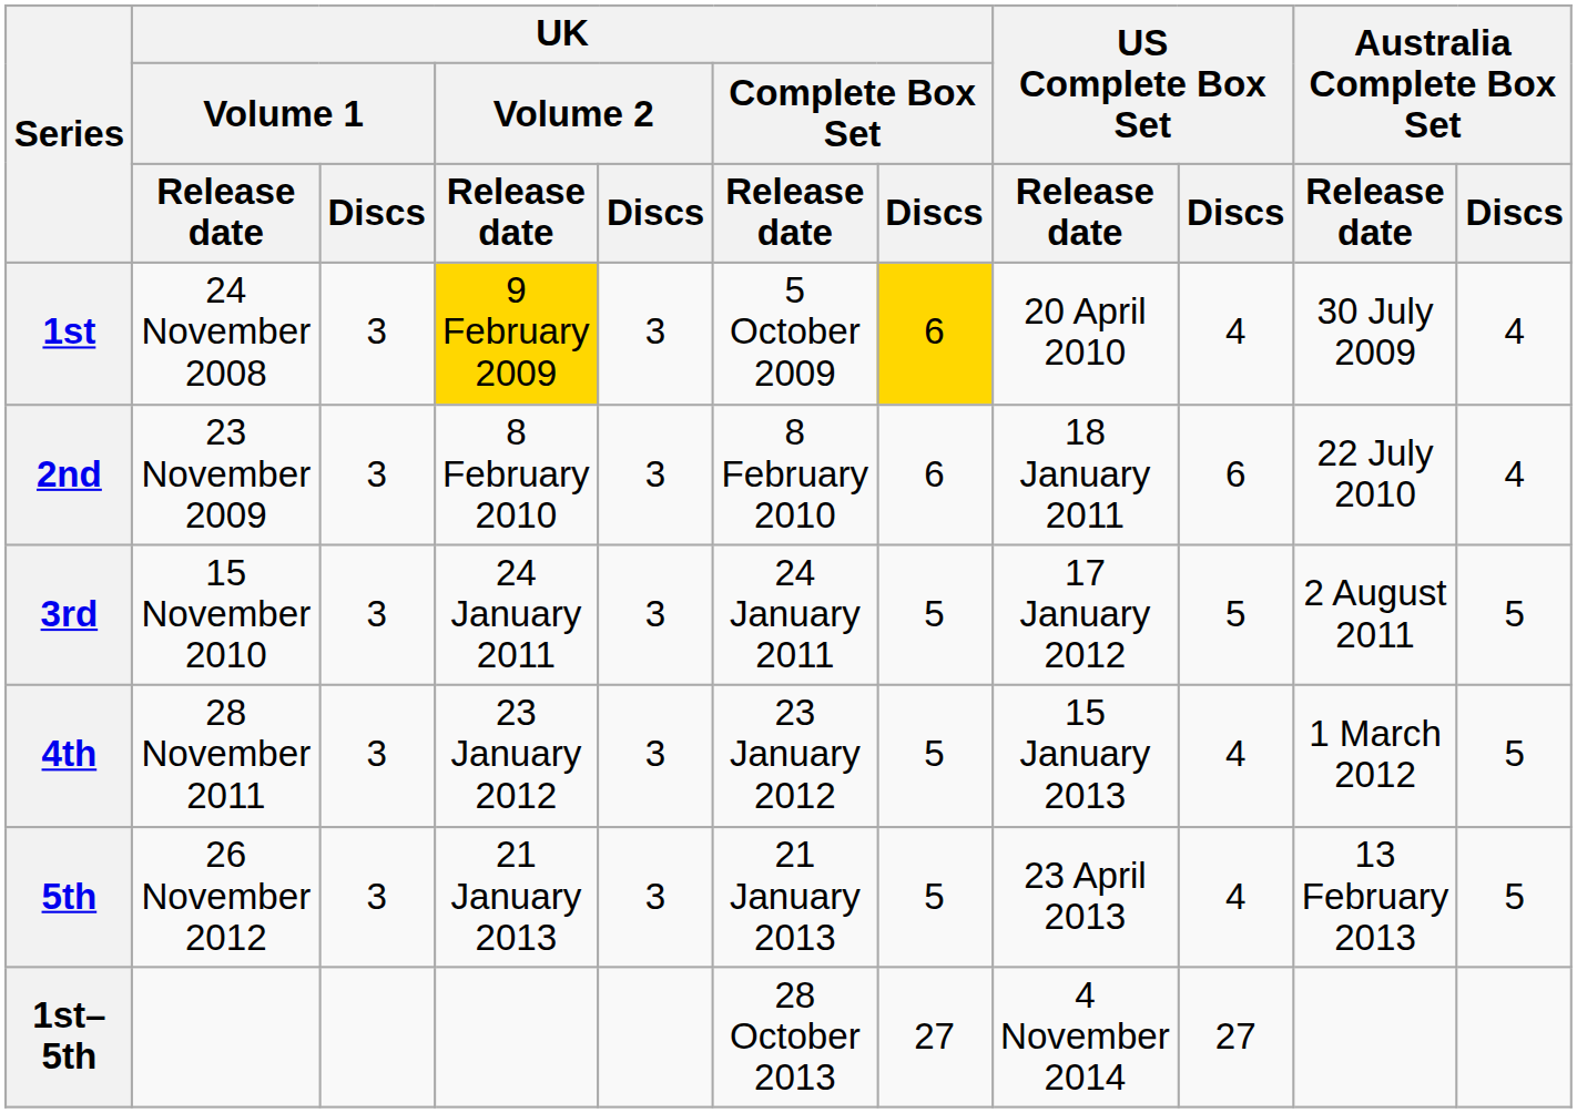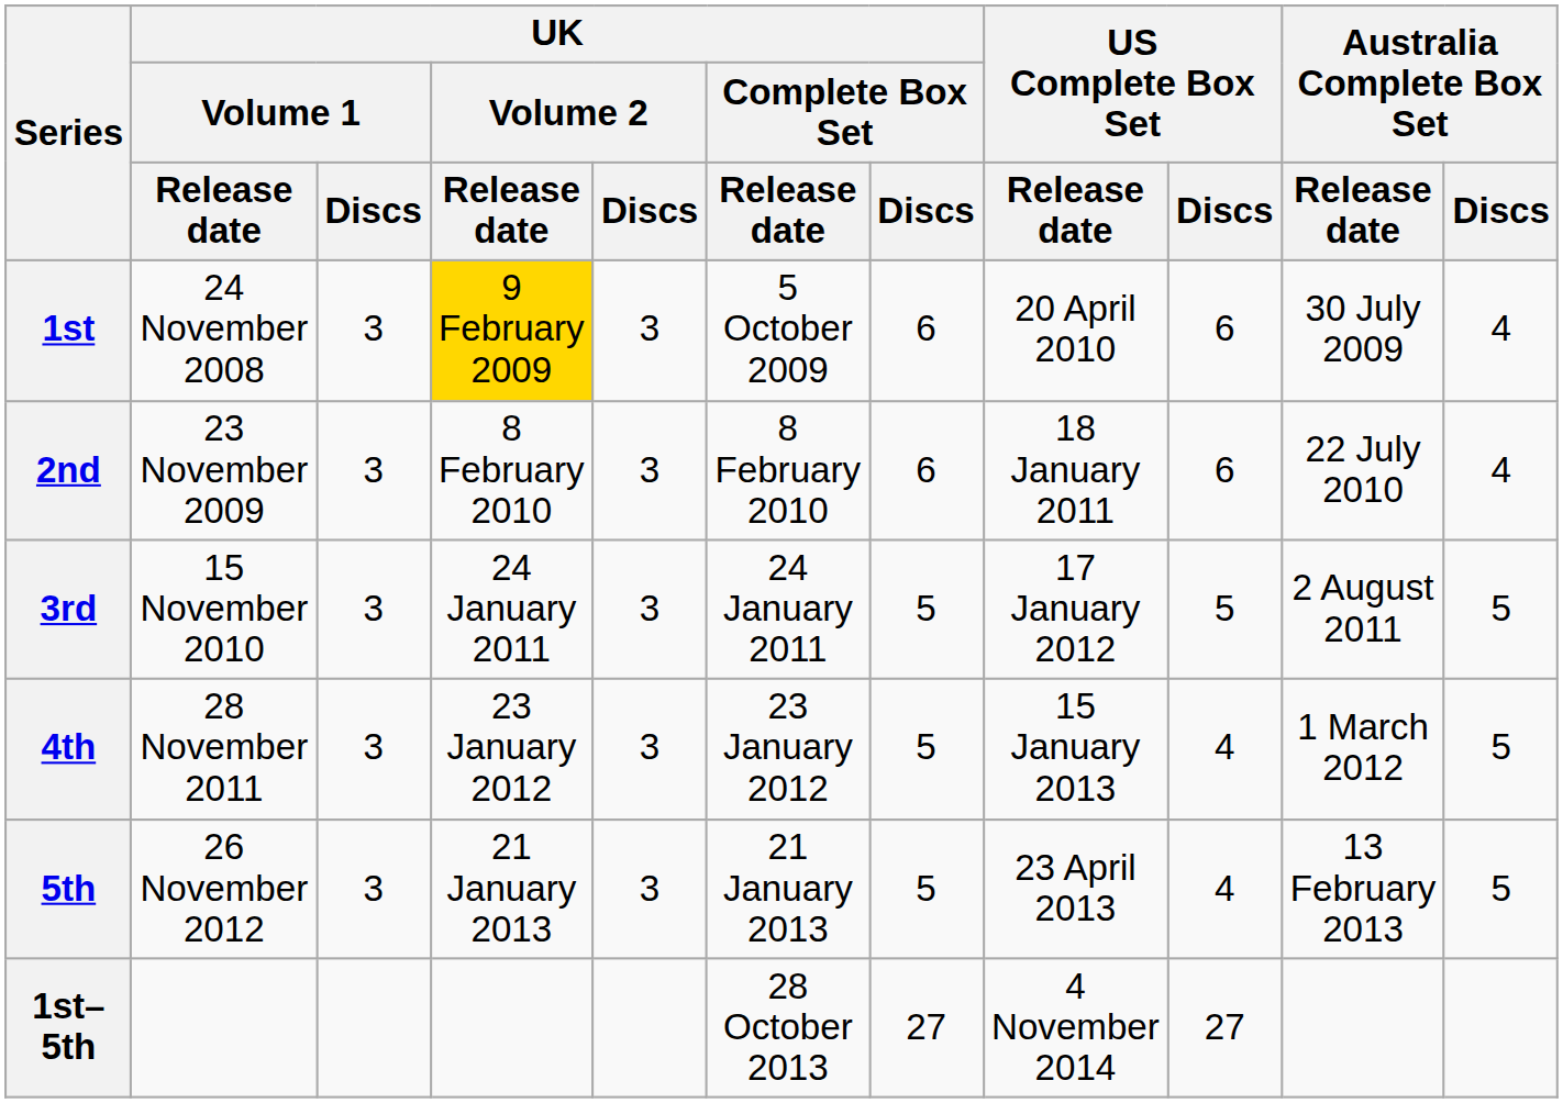1st | UK / Complete Box Set / Discs: gold background -> no background
1st | US Complete Box Set / Discs: 4 -> 6
